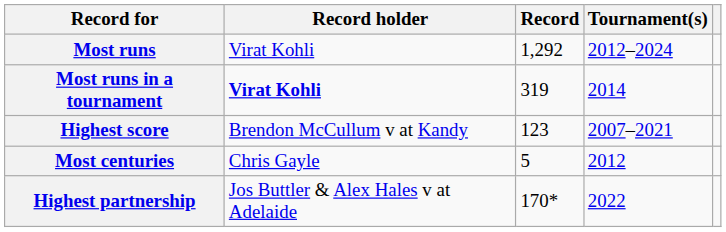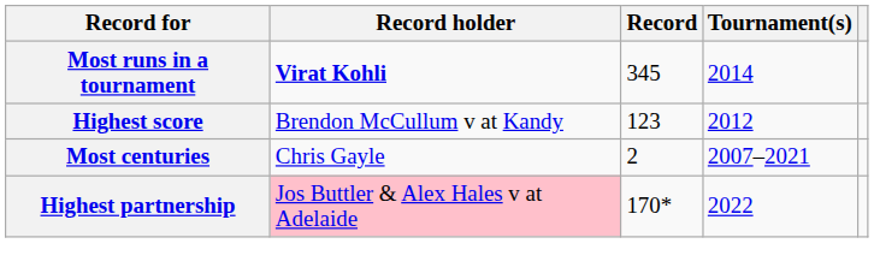- row: Most runs | Virat Kohli | 1,292 | 2012–2024
Most runs in a tournament | Record: 319 -> 345
Highest score | Tournament(s): 2007–2021 -> 2012
Most centuries | Record: 5 -> 2
Most centuries | Tournament(s): 2012 -> 2007–2021
Highest partnership | Record holder: no background -> pink background
